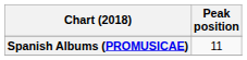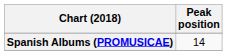Spanish Albums (PROMUSICAE) | Peak position: 11 -> 14
